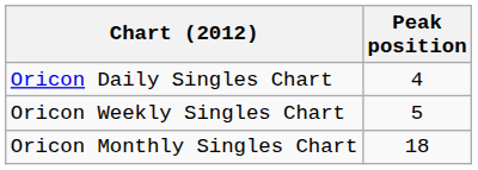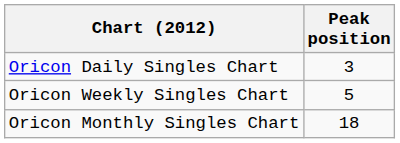Oricon Daily Singles Chart | Peak position: 4 -> 3
